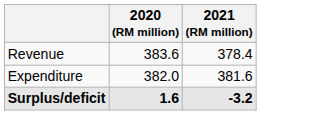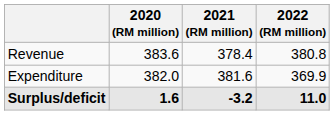+ column: 2022 (RM million) | 380.8 | 369.9 | 11.0
